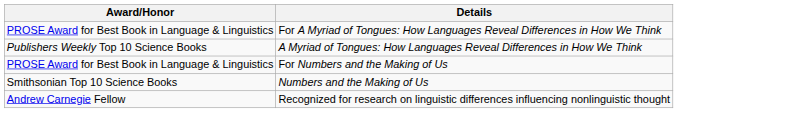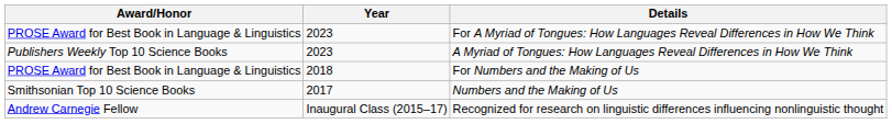+ column: Year | 2023 | 2023 | 2018 | 2017 | Inaugural Class (2015–17)
